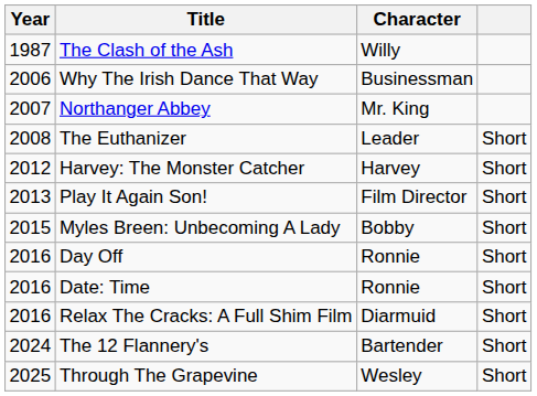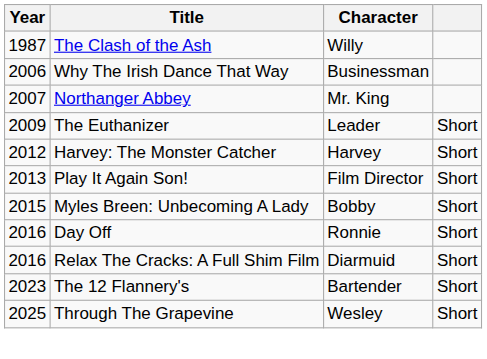The Euthanizer | Year: 2008 -> 2009
- row: 2016 | Date: Time | Ronnie | Short
The 12 Flannery's | Year: 2024 -> 2023
